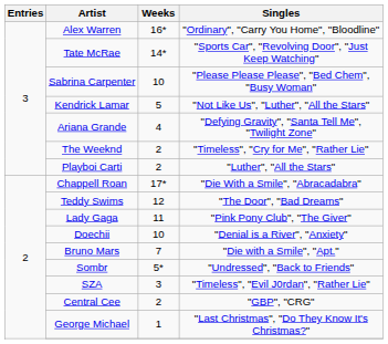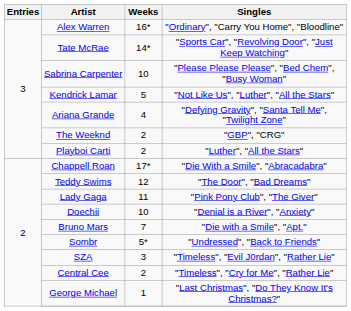The Weeknd | Singles: "Timeless", "Cry for Me", "Rather Lie" -> "GBP", "CRG"
Central Cee | Singles: "GBP", "CRG" -> "Timeless", "Cry for Me", "Rather Lie"
